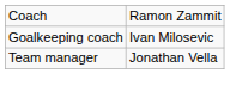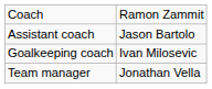+ row: Assistant coach | Jason Bartolo
